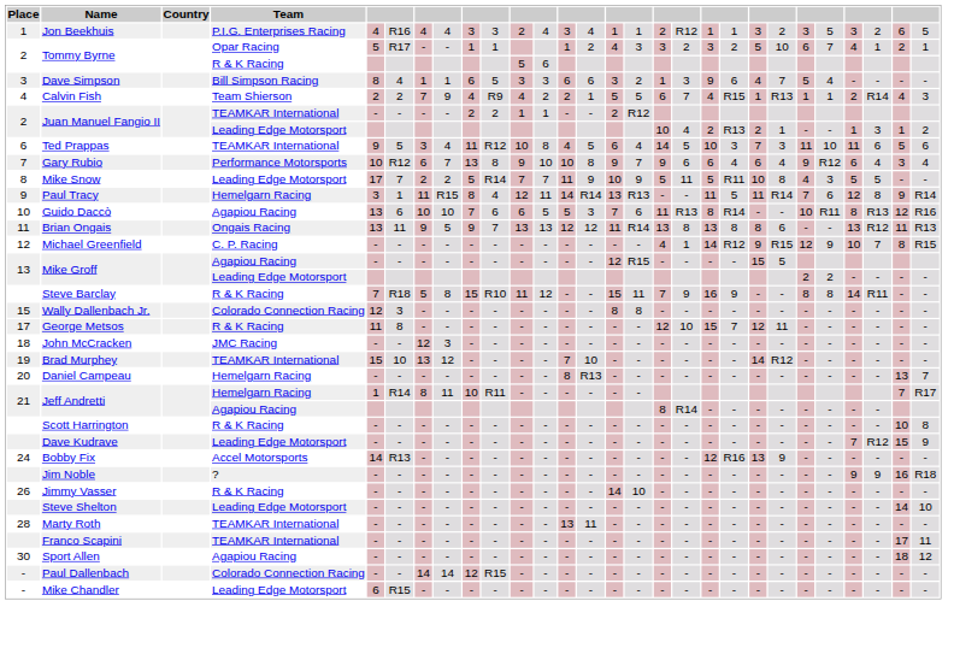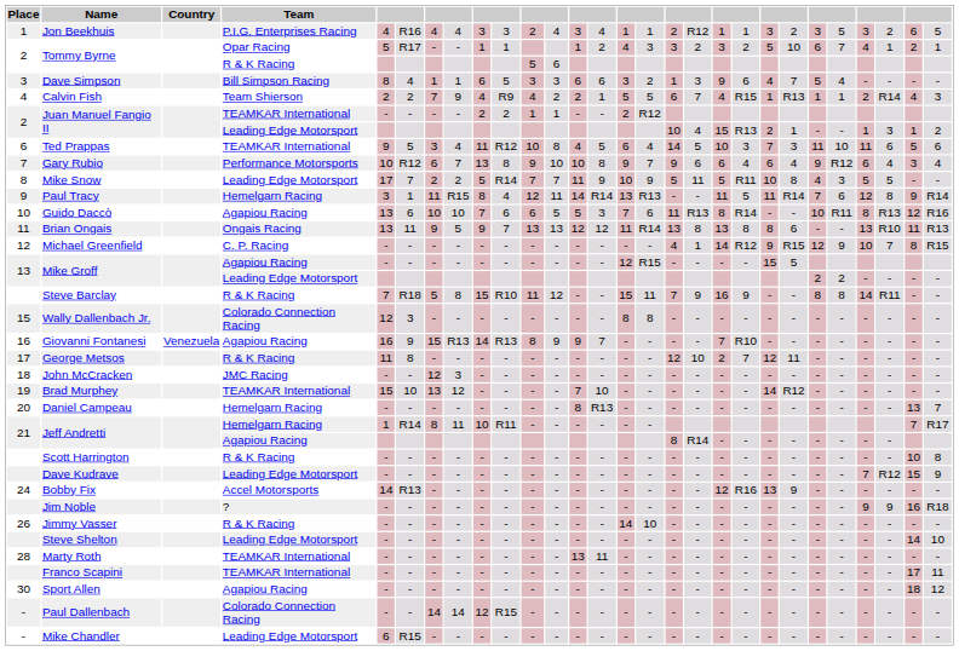Juan Manuel Fangio II / Leading Edge Motorsport | column 19: 2 -> 15
Brian Ongais | column 26: R12 -> R10
+ row: 16 | Giovanni Fontanesi | Venezuela | Agapiou Racing | 16 | 9 | 15 | R13 | 14 | R13 | 8 | 9 | 9 | 7 | - | - | - | - | 7 | R10 | - | - | - | - | - | - | - | -
George Metsos | column 19: 15 -> 2
